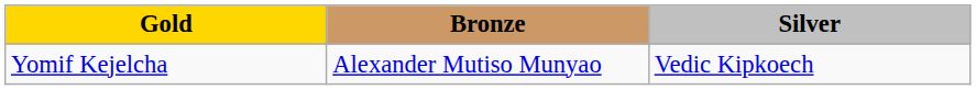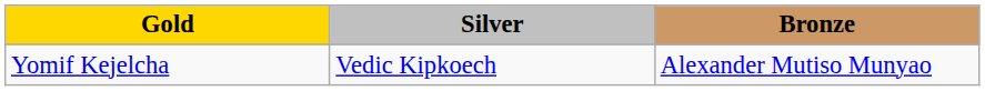columns swapped: Silver <-> Bronze
